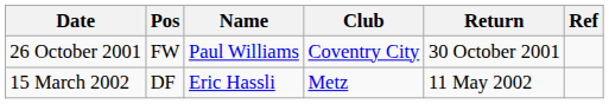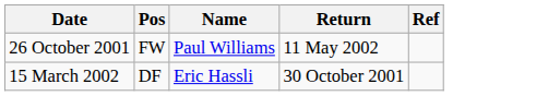- column: Club | Coventry City | Metz
26 October 2001 | Return: 30 October 2001 -> 11 May 2002
15 March 2002 | Return: 11 May 2002 -> 30 October 2001
